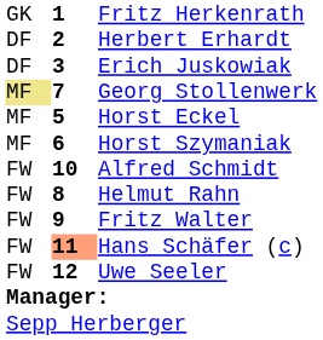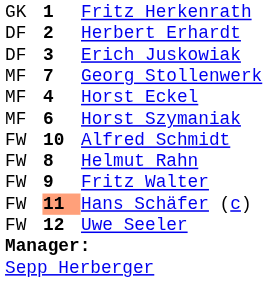Georg Stollenwerk | column 1: khaki background -> no background
Horst Eckel | column 2: 5 -> 4
